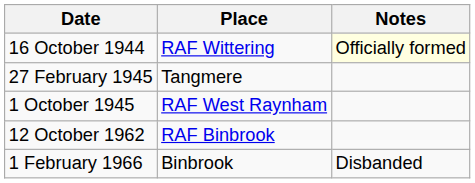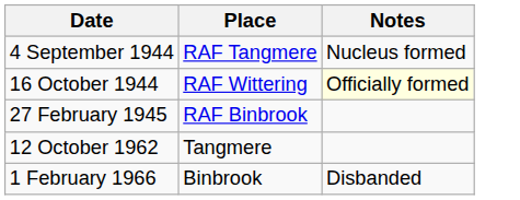+ row: 4 September 1944 | RAF Tangmere | Nucleus formed
27 February 1945 | Place: Tangmere -> RAF Binbrook
- row: 1 October 1945 | RAF West Raynham
12 October 1962 | Place: RAF Binbrook -> Tangmere
